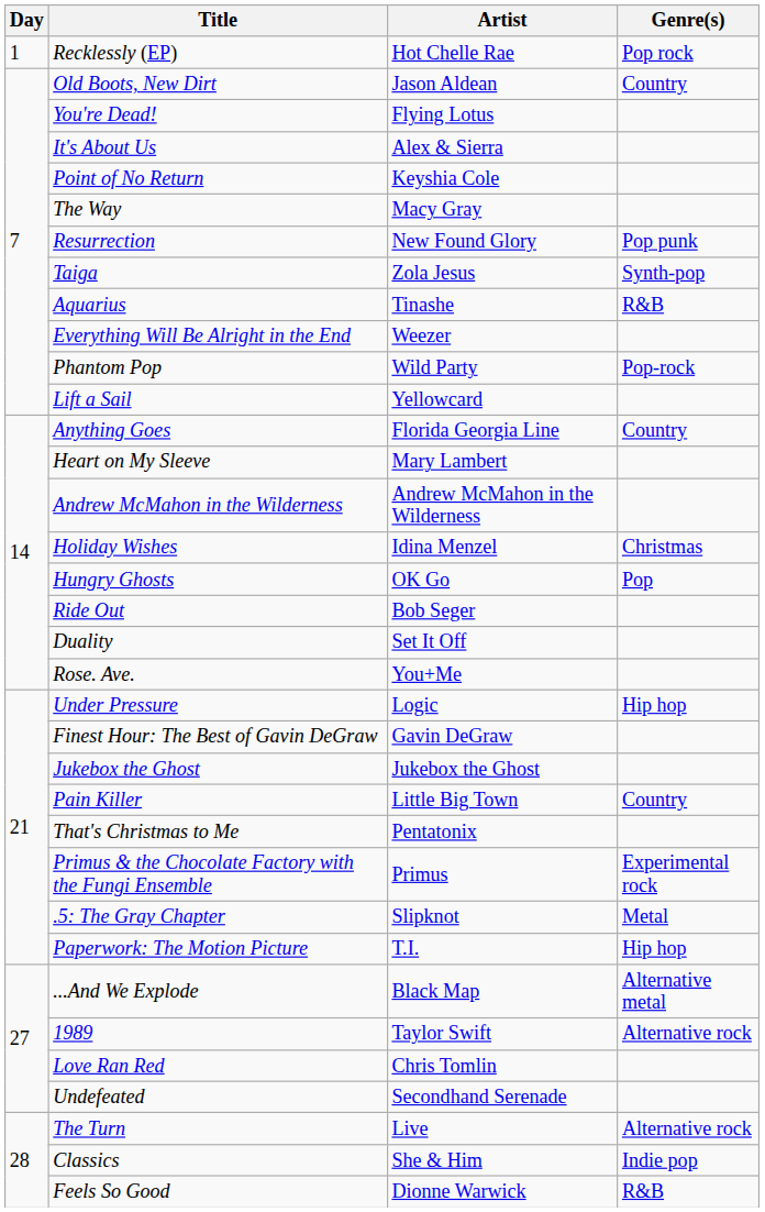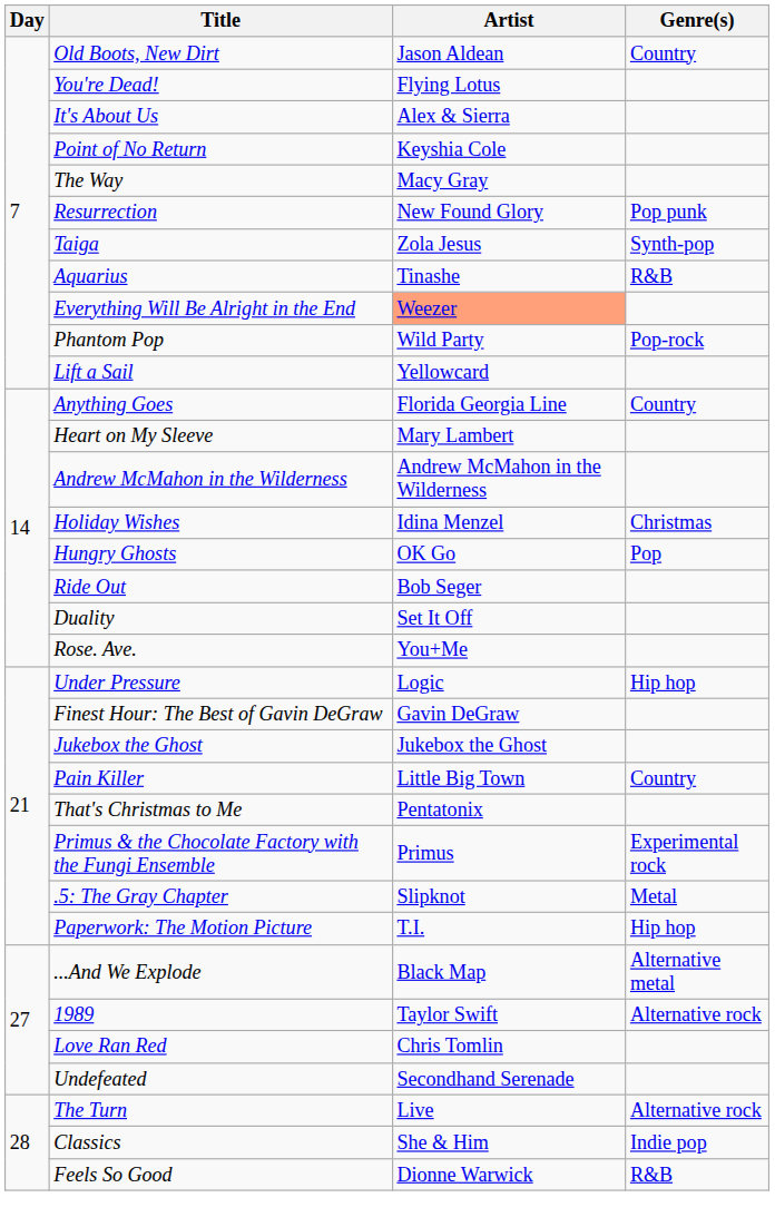- row: 1 | Recklessly (EP) | Hot Chelle Rae | Pop rock
Everything Will Be Alright in the End | Artist: no background -> lightsalmon background
